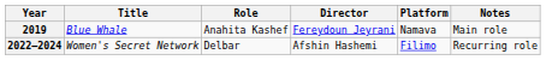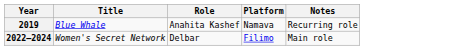- column: Director | Fereydoun Jeyrani | Afshin Hashemi
2019 | Notes: Main role -> Recurring role
2022–2024 | Notes: Recurring role -> Main role
